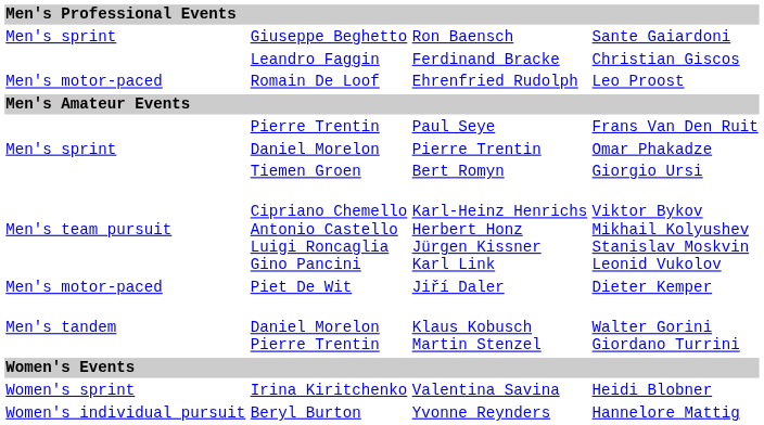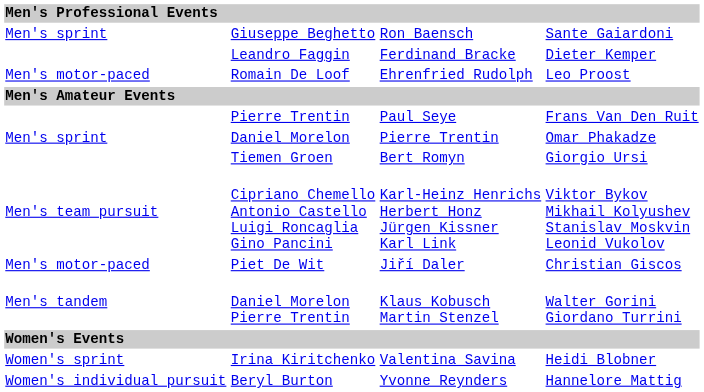Leandro Faggin | column 4: Christian Giscos -> Dieter Kemper
Piet De Wit | column 4: Dieter Kemper -> Christian Giscos
